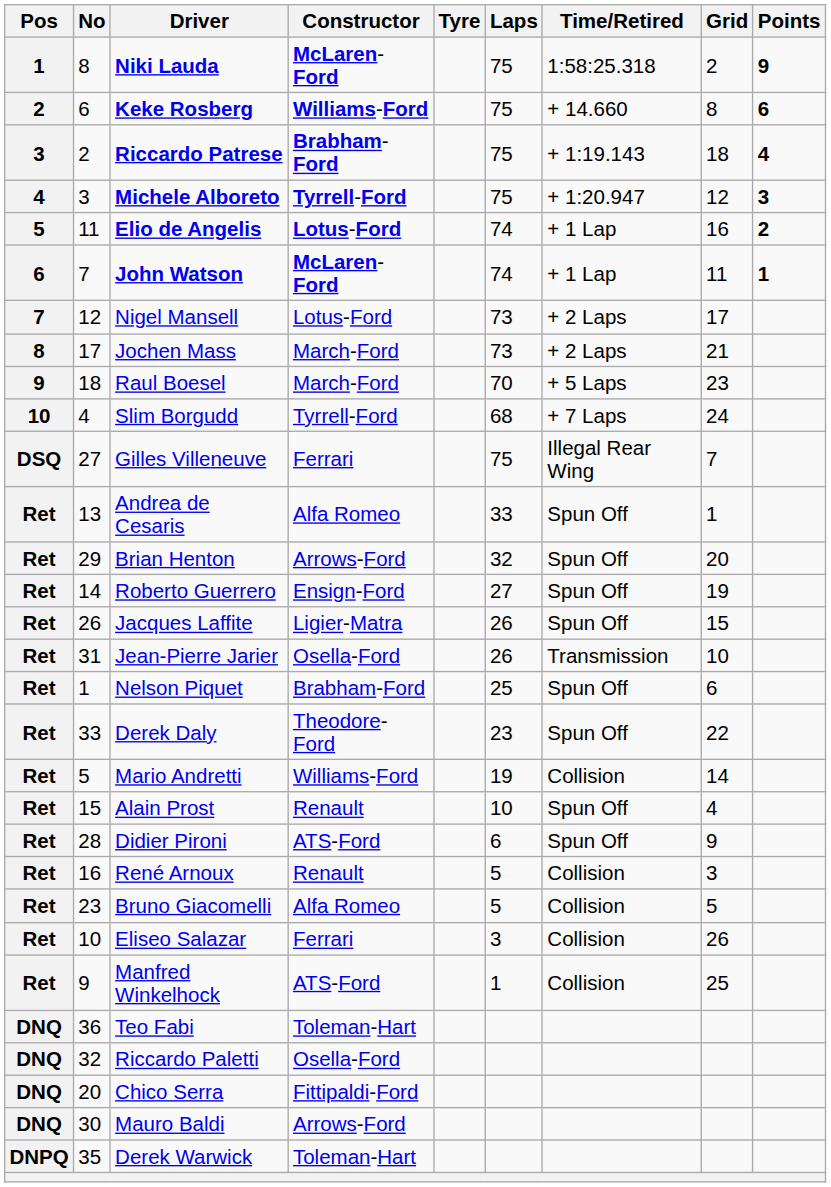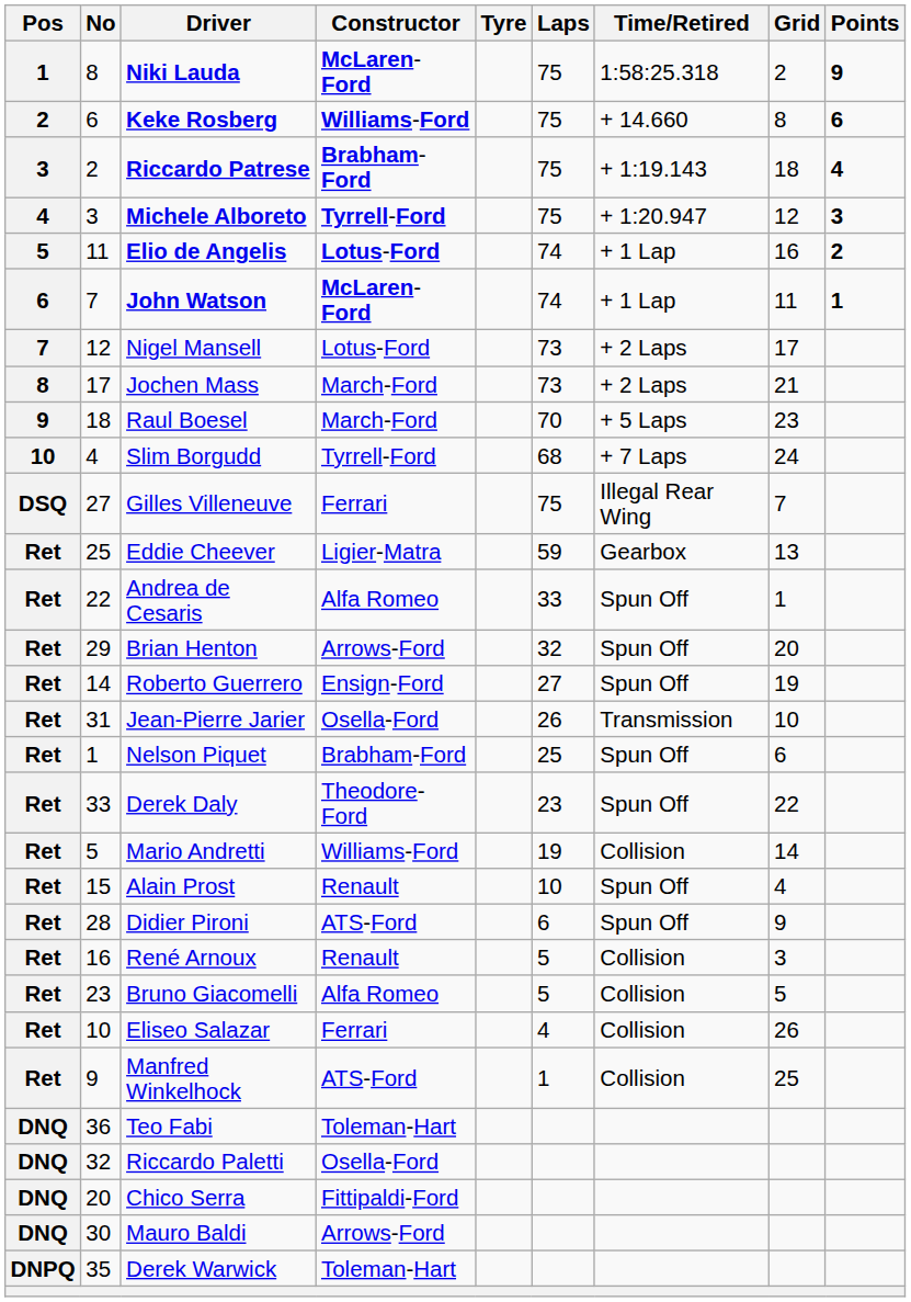+ row: Ret | 25 | Eddie Cheever | Ligier-Matra | 59 | Gearbox | 13
Andrea de Cesaris | No: 13 -> 22
- row: Ret | 26 | Jacques Laffite | Ligier-Matra | 26 | Spun Off | 15
Eliseo Salazar | Laps: 3 -> 4
